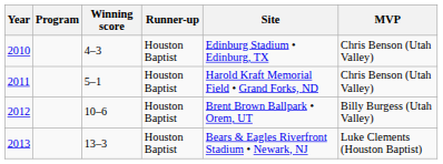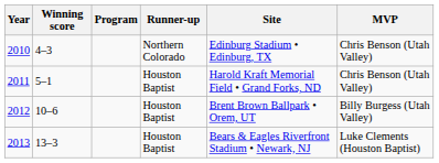columns swapped: Program <-> Winning score
2010 | Runner-up: Houston Baptist -> Northern Colorado
